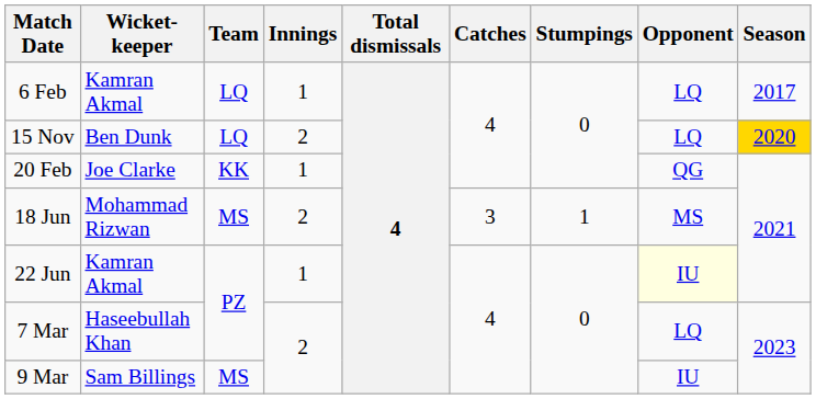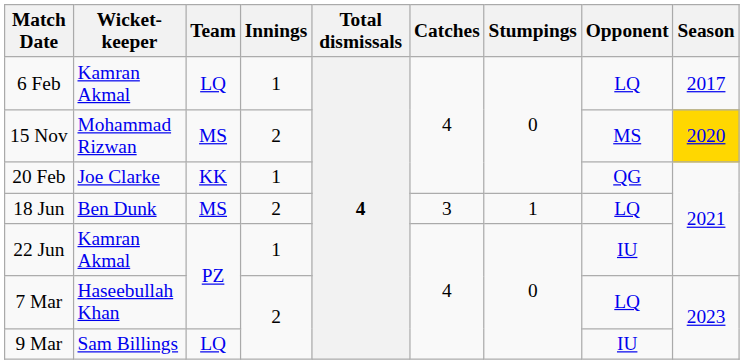15 Nov | Wicket-keeper: Ben Dunk -> Mohammad Rizwan
15 Nov | Team: LQ -> MS
15 Nov | Opponent: LQ -> MS
18 Jun | Wicket-keeper: Mohammad Rizwan -> Ben Dunk
18 Jun | Opponent: MS -> LQ
22 Jun | Opponent: lightyellow background -> no background
9 Mar | Team: MS -> LQ
